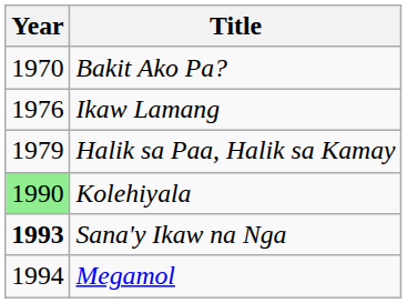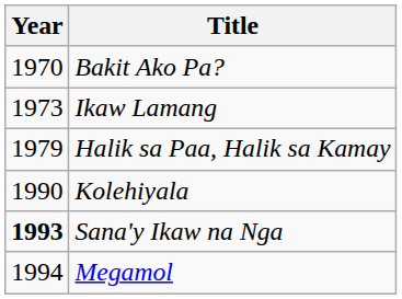Ikaw Lamang | Year: 1976 -> 1973
Kolehiyala | Year: lightgreen background -> no background
